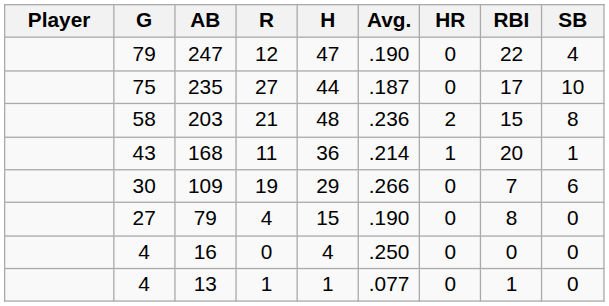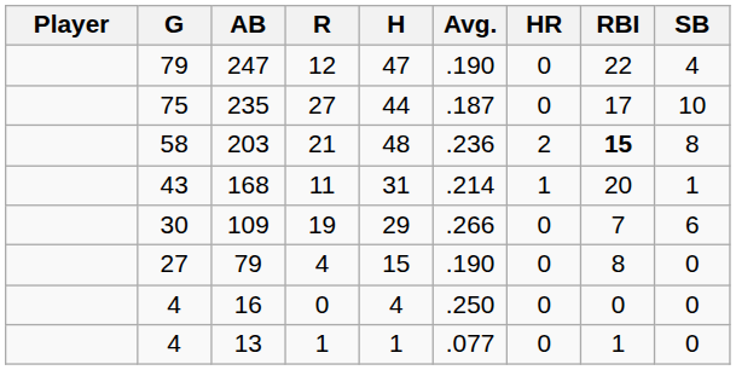203 | RBI: normal -> bold
168 | H: 36 -> 31
